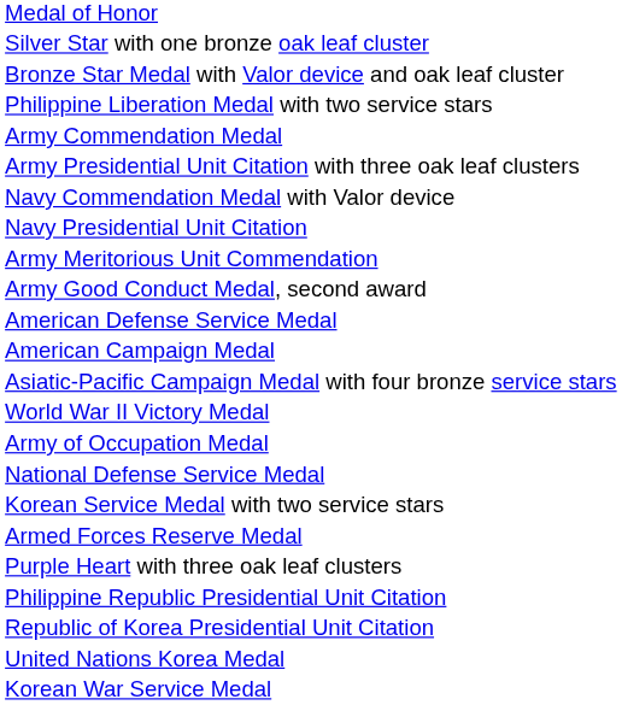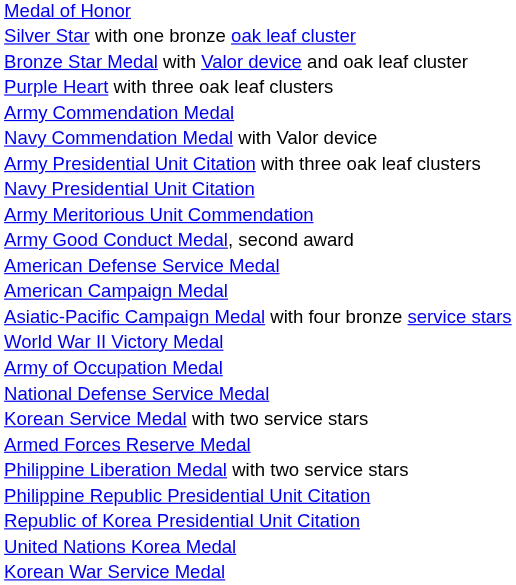rows swapped: Purple Heart with three oak leaf clusters <-> Philippine Liberation Medal with two service stars
rows swapped: Navy Commendation Medal with Valor device <-> Army Presidential Unit Citation with three oak leaf clusters
